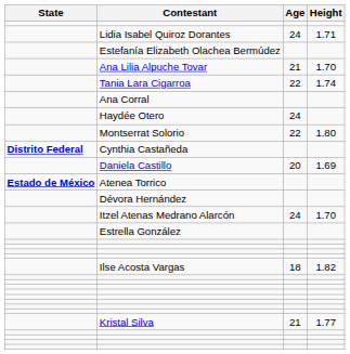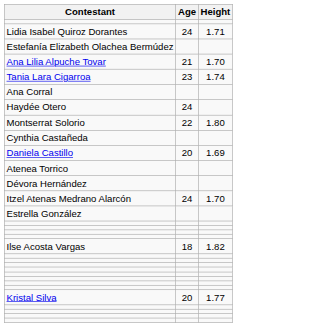- column: State | Distrito Federal | Estado de México
Tania Lara Cigarroa | Age: 22 -> 23
Kristal Silva | Age: 21 -> 20
